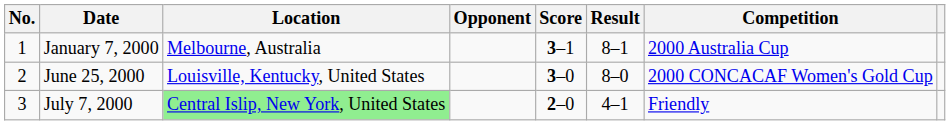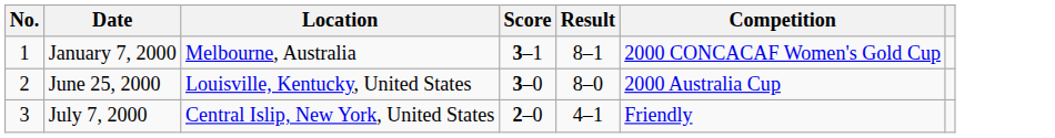- column: Opponent
January 7, 2000 | Competition: 2000 Australia Cup -> 2000 CONCACAF Women's Gold Cup
June 25, 2000 | Competition: 2000 CONCACAF Women's Gold Cup -> 2000 Australia Cup
July 7, 2000 | Location: lightgreen background -> no background
